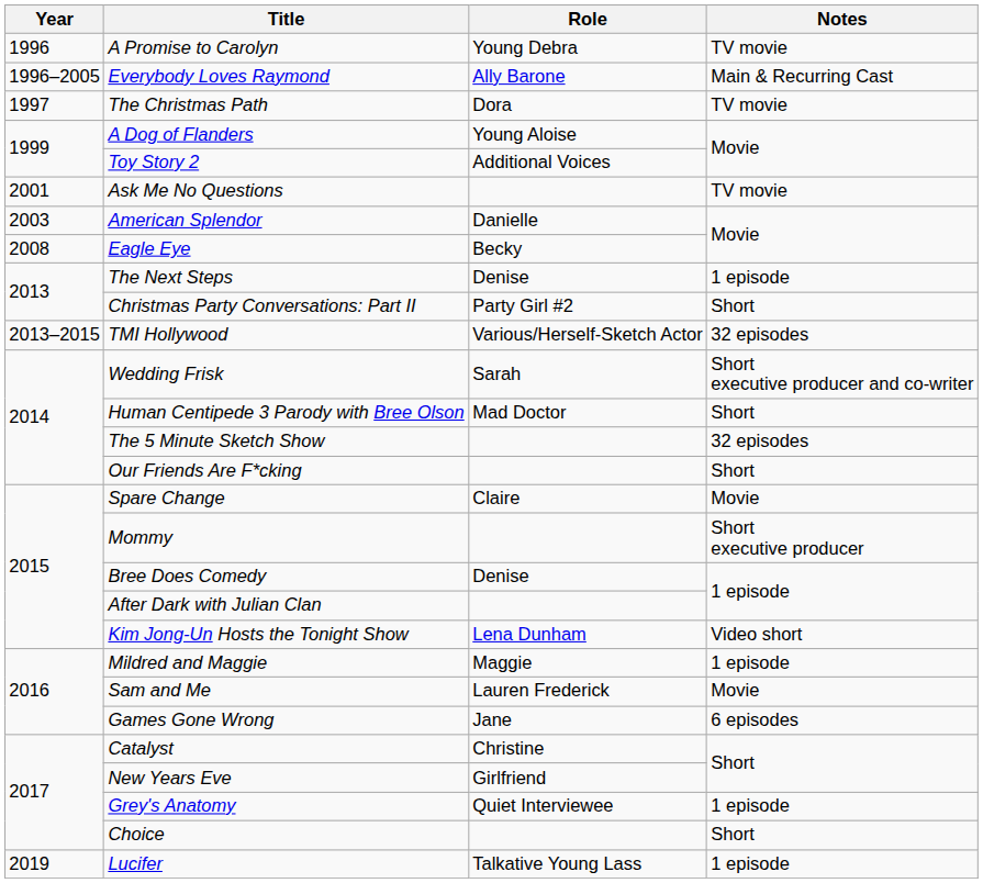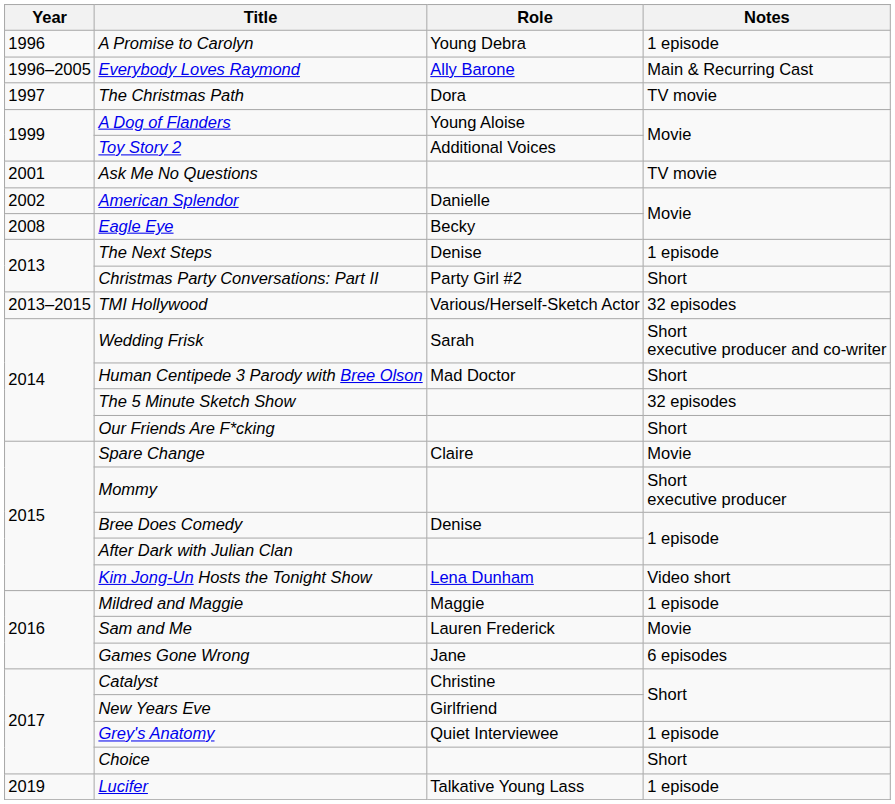A Promise to Carolyn | Notes: TV movie -> 1 episode
American Splendor | Year: 2003 -> 2002
